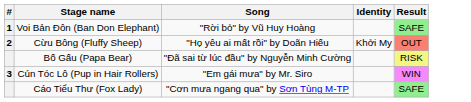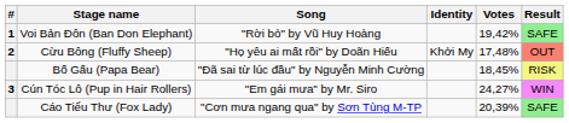+ column: Votes | 19,42% | 17,48% | 18,45% | 24,27% | 20,39%
